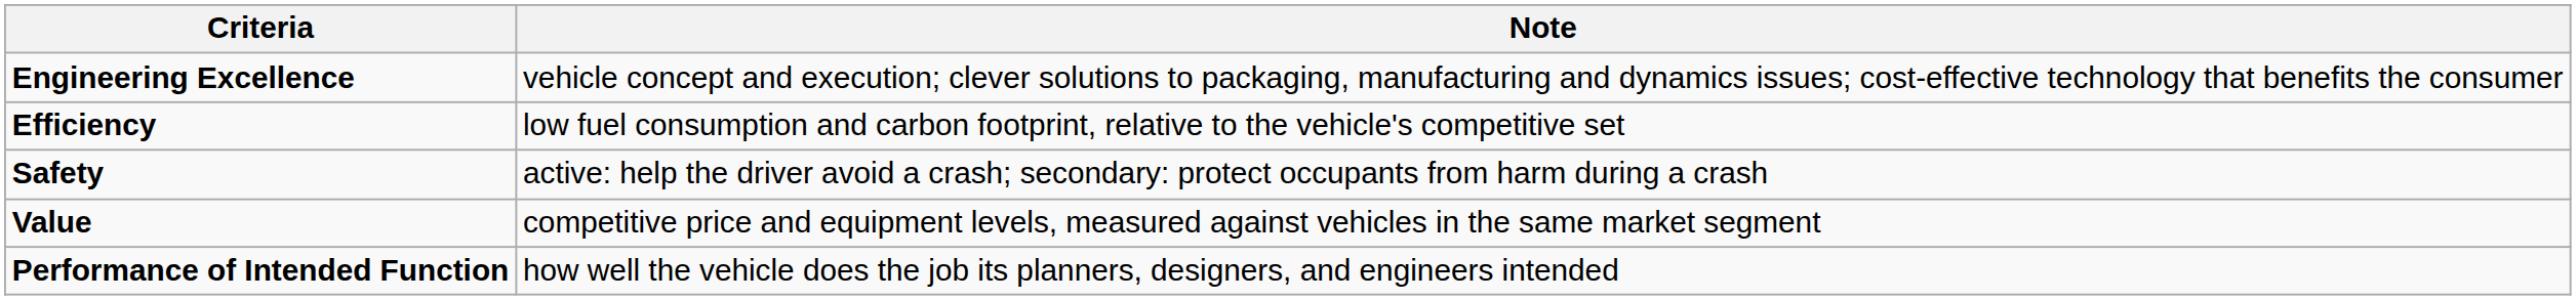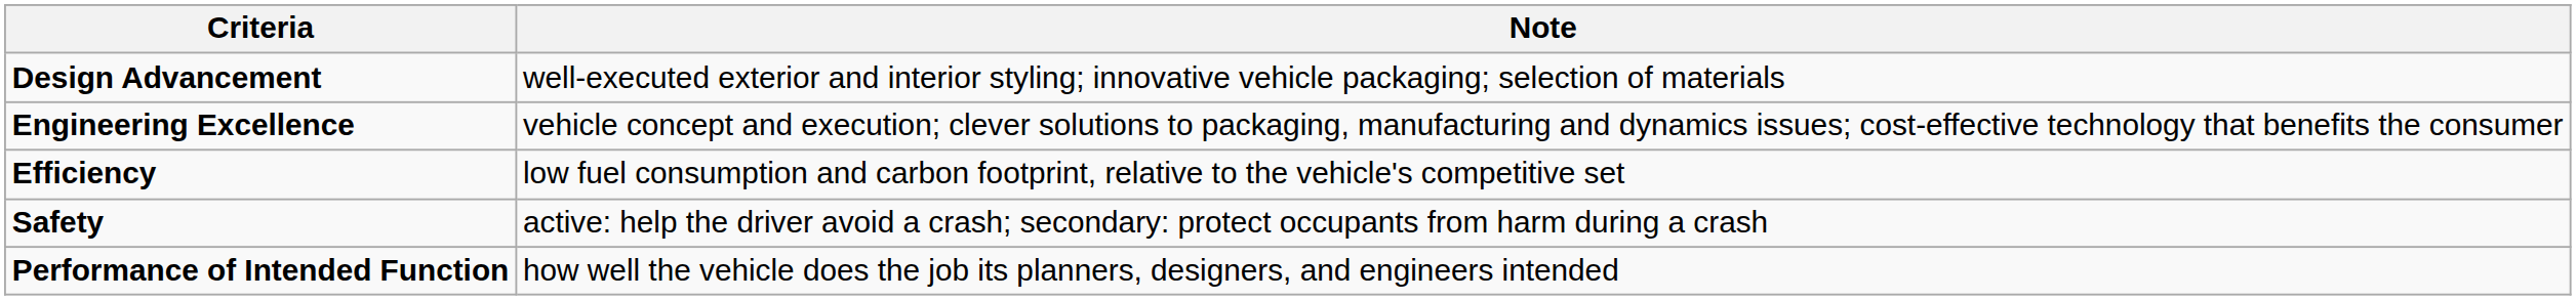+ row: Design Advancement | well-executed exterior and interior styling; innovative vehicle packaging; selection of materials
- row: Value | competitive price and equipment levels, measured against vehicles in the same market segment
